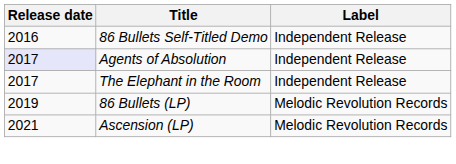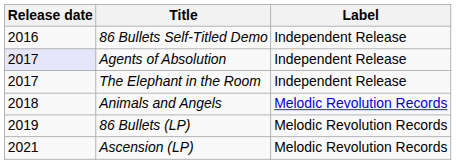+ row: 2018 | Animals and Angels | Melodic Revolution Records
